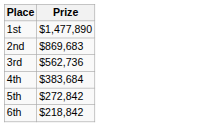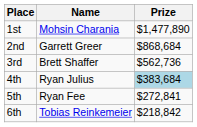+ column: Name | Mohsin Charania | Garrett Greer | Brett Shaffer | Ryan Julius | Ryan Fee | Tobias Reinkemeier
2nd | Prize: $869,683 -> $868,684
4th | Prize: no background -> lightblue background
5th | Prize: $272,842 -> $272,841
